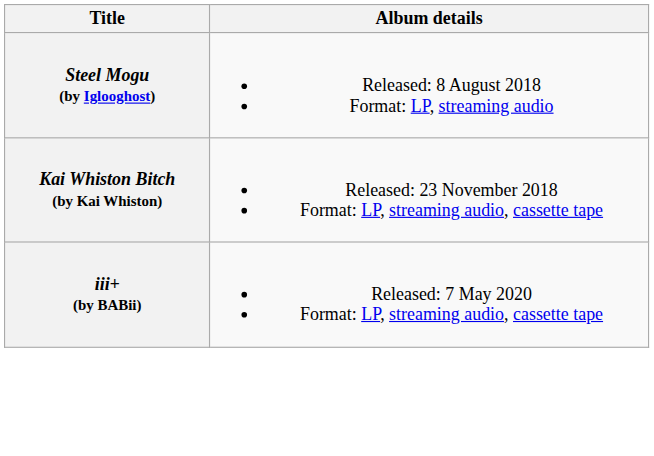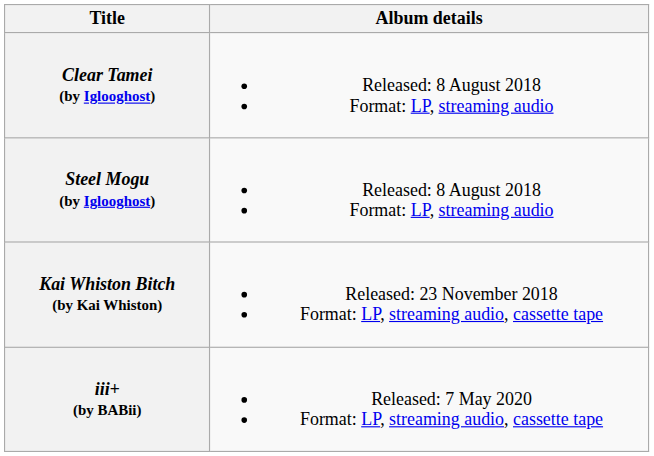+ row: Clear Tamei (by Iglooghost) | Released: 8 August 2018 Format: LP, streaming audio
